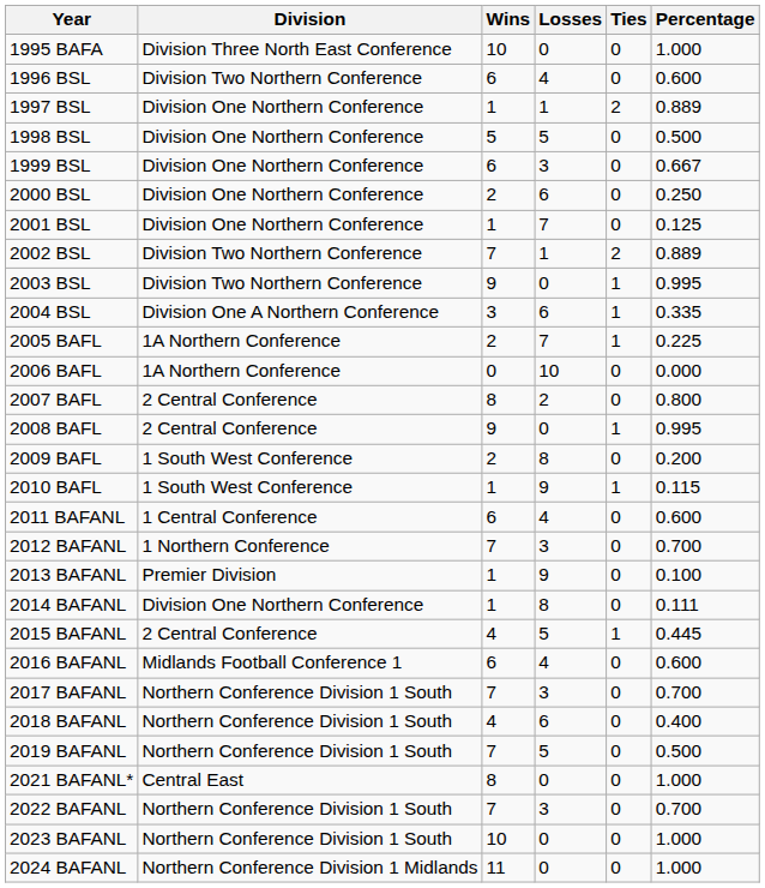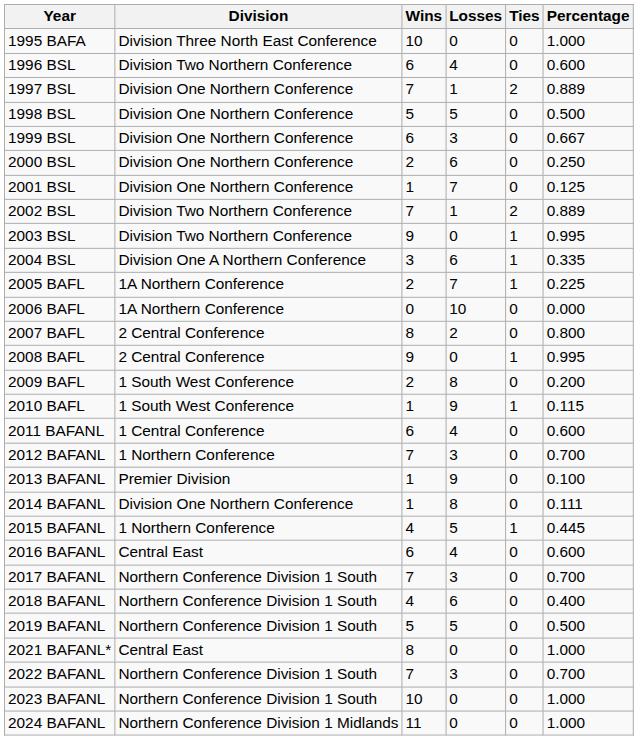1997 BSL | Wins: 1 -> 7
2015 BAFANL | Division: 2 Central Conference -> 1 Northern Conference
2016 BAFANL | Division: Midlands Football Conference 1 -> Central East
2019 BAFANL | Wins: 7 -> 5
